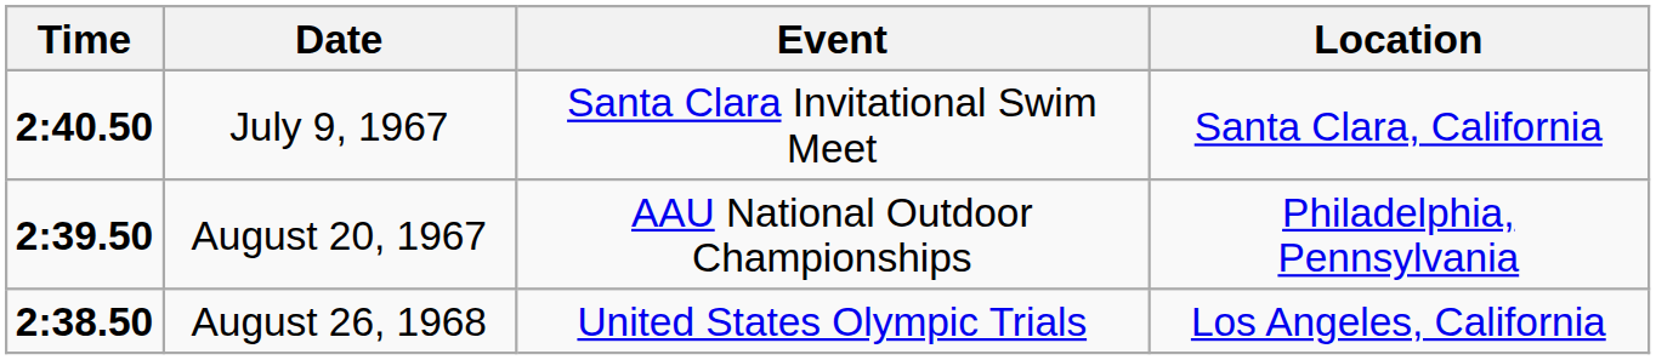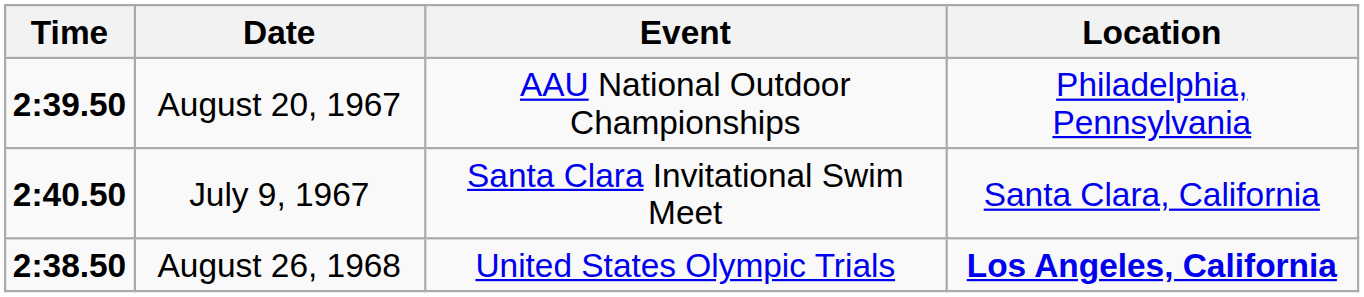rows swapped: July 9, 1967 <-> August 20, 1967
August 26, 1968 | Location: normal -> bold
